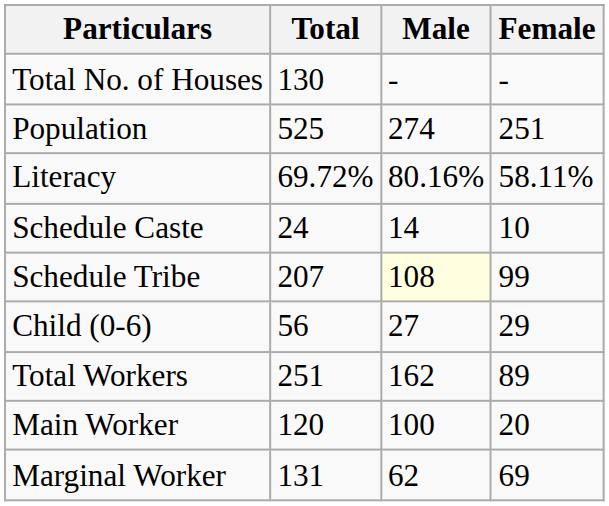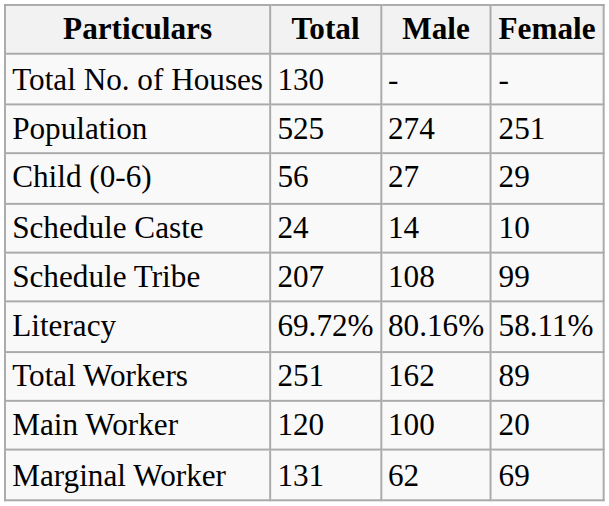rows swapped: Child (0-6) <-> Literacy
Schedule Tribe | Male: lightyellow background -> no background
